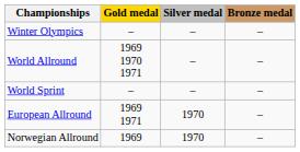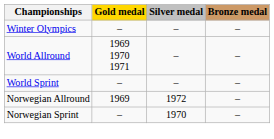- row: European Allround | 1969 1971 | 1970 | –
Norwegian Allround | Silver medal: 1970 -> 1972
+ row: Norwegian Sprint | – | 1970 | –
